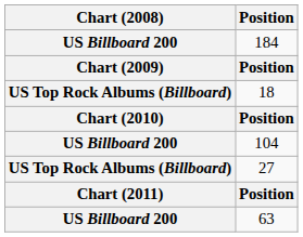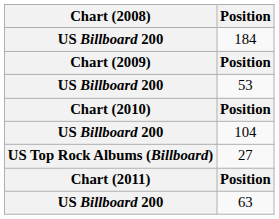+ row: US Billboard 200 | 53
- row: US Top Rock Albums (Billboard) | 18
